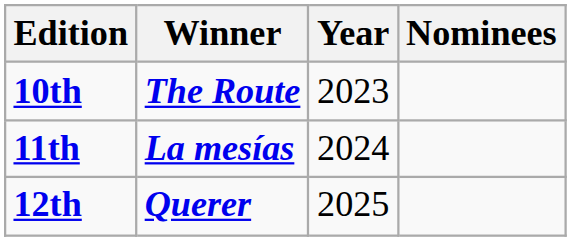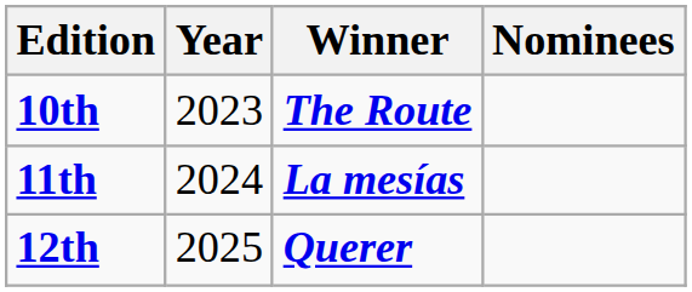columns swapped: Year <-> Winner
